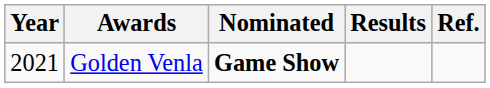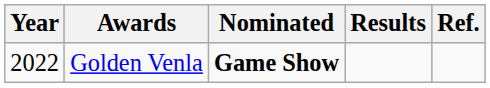Golden Venla | Year: 2021 -> 2022
